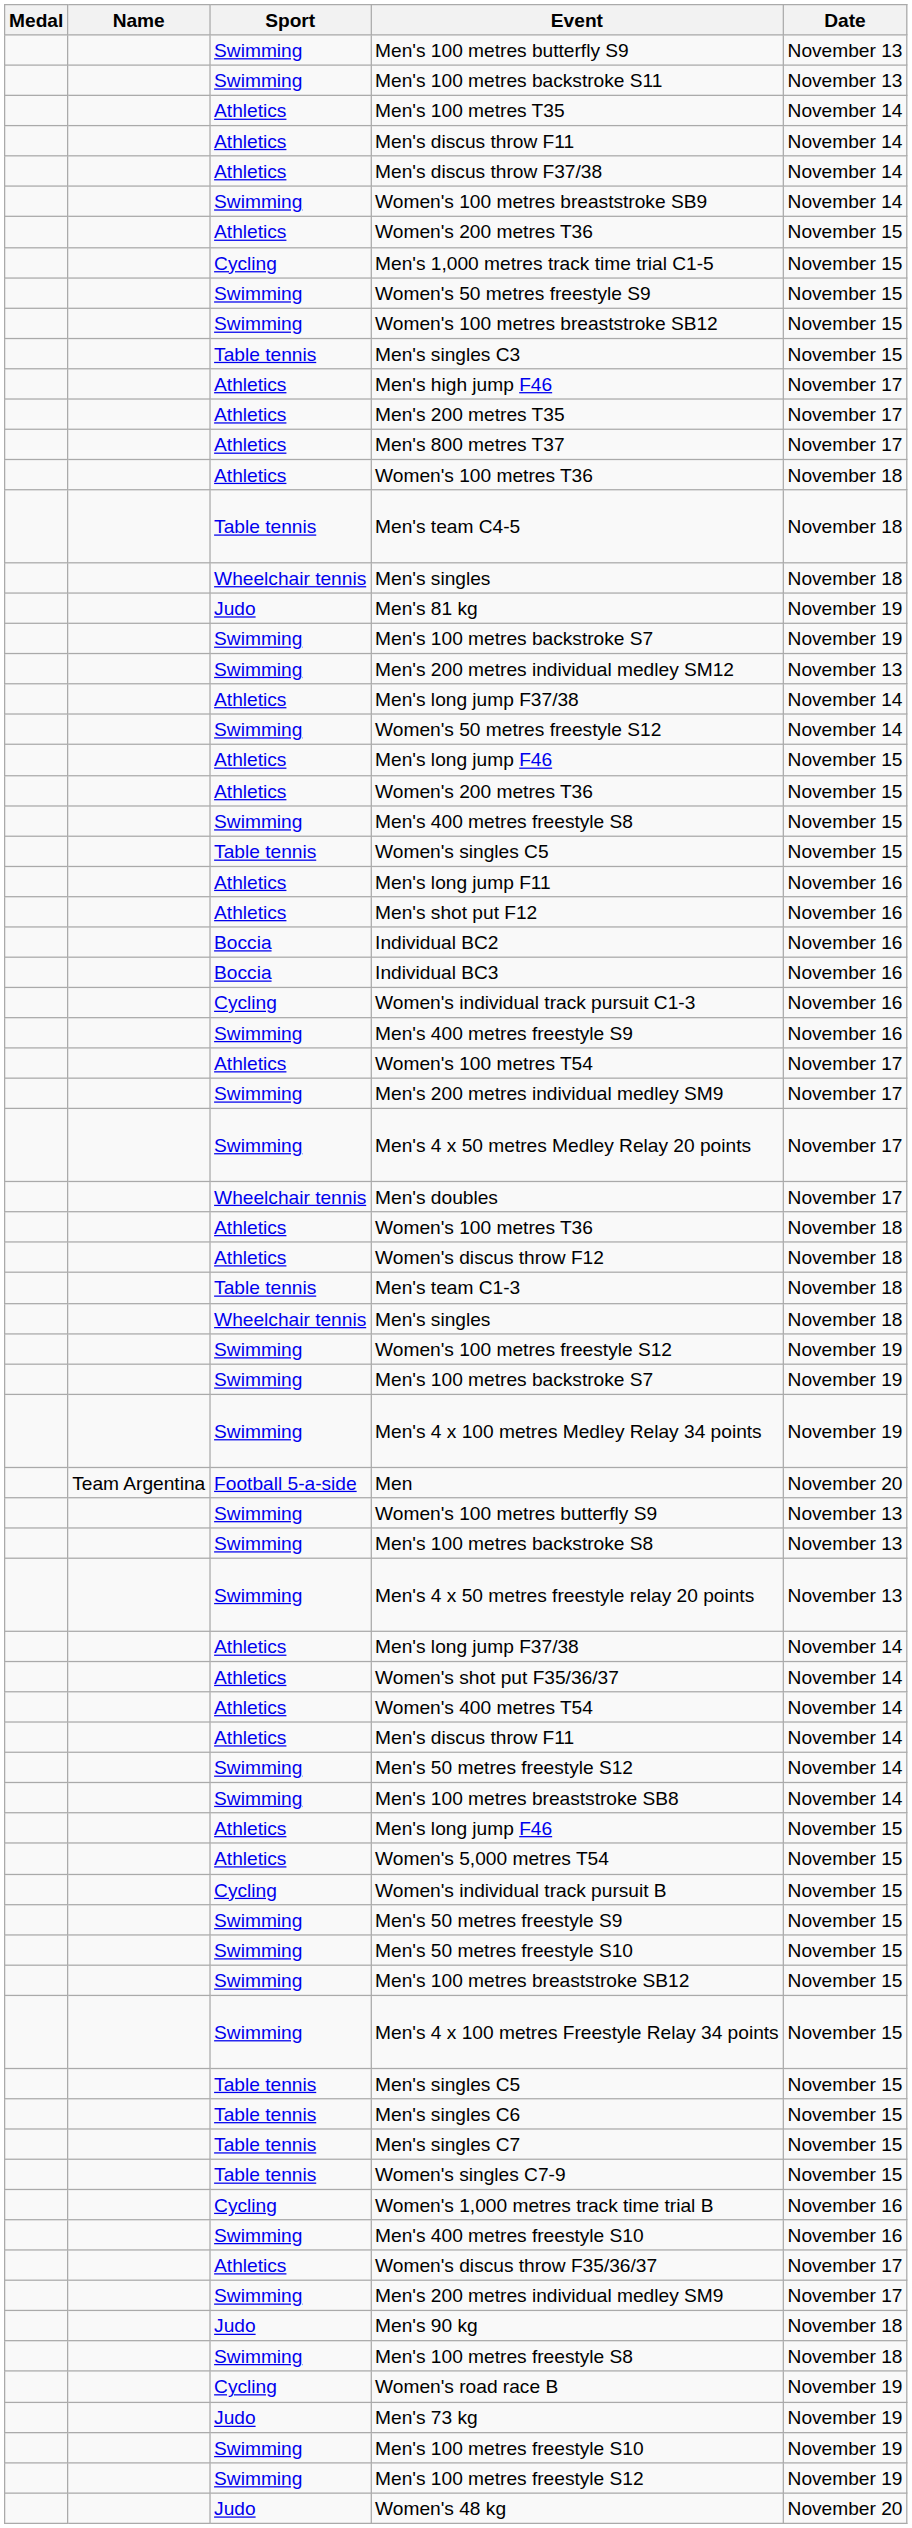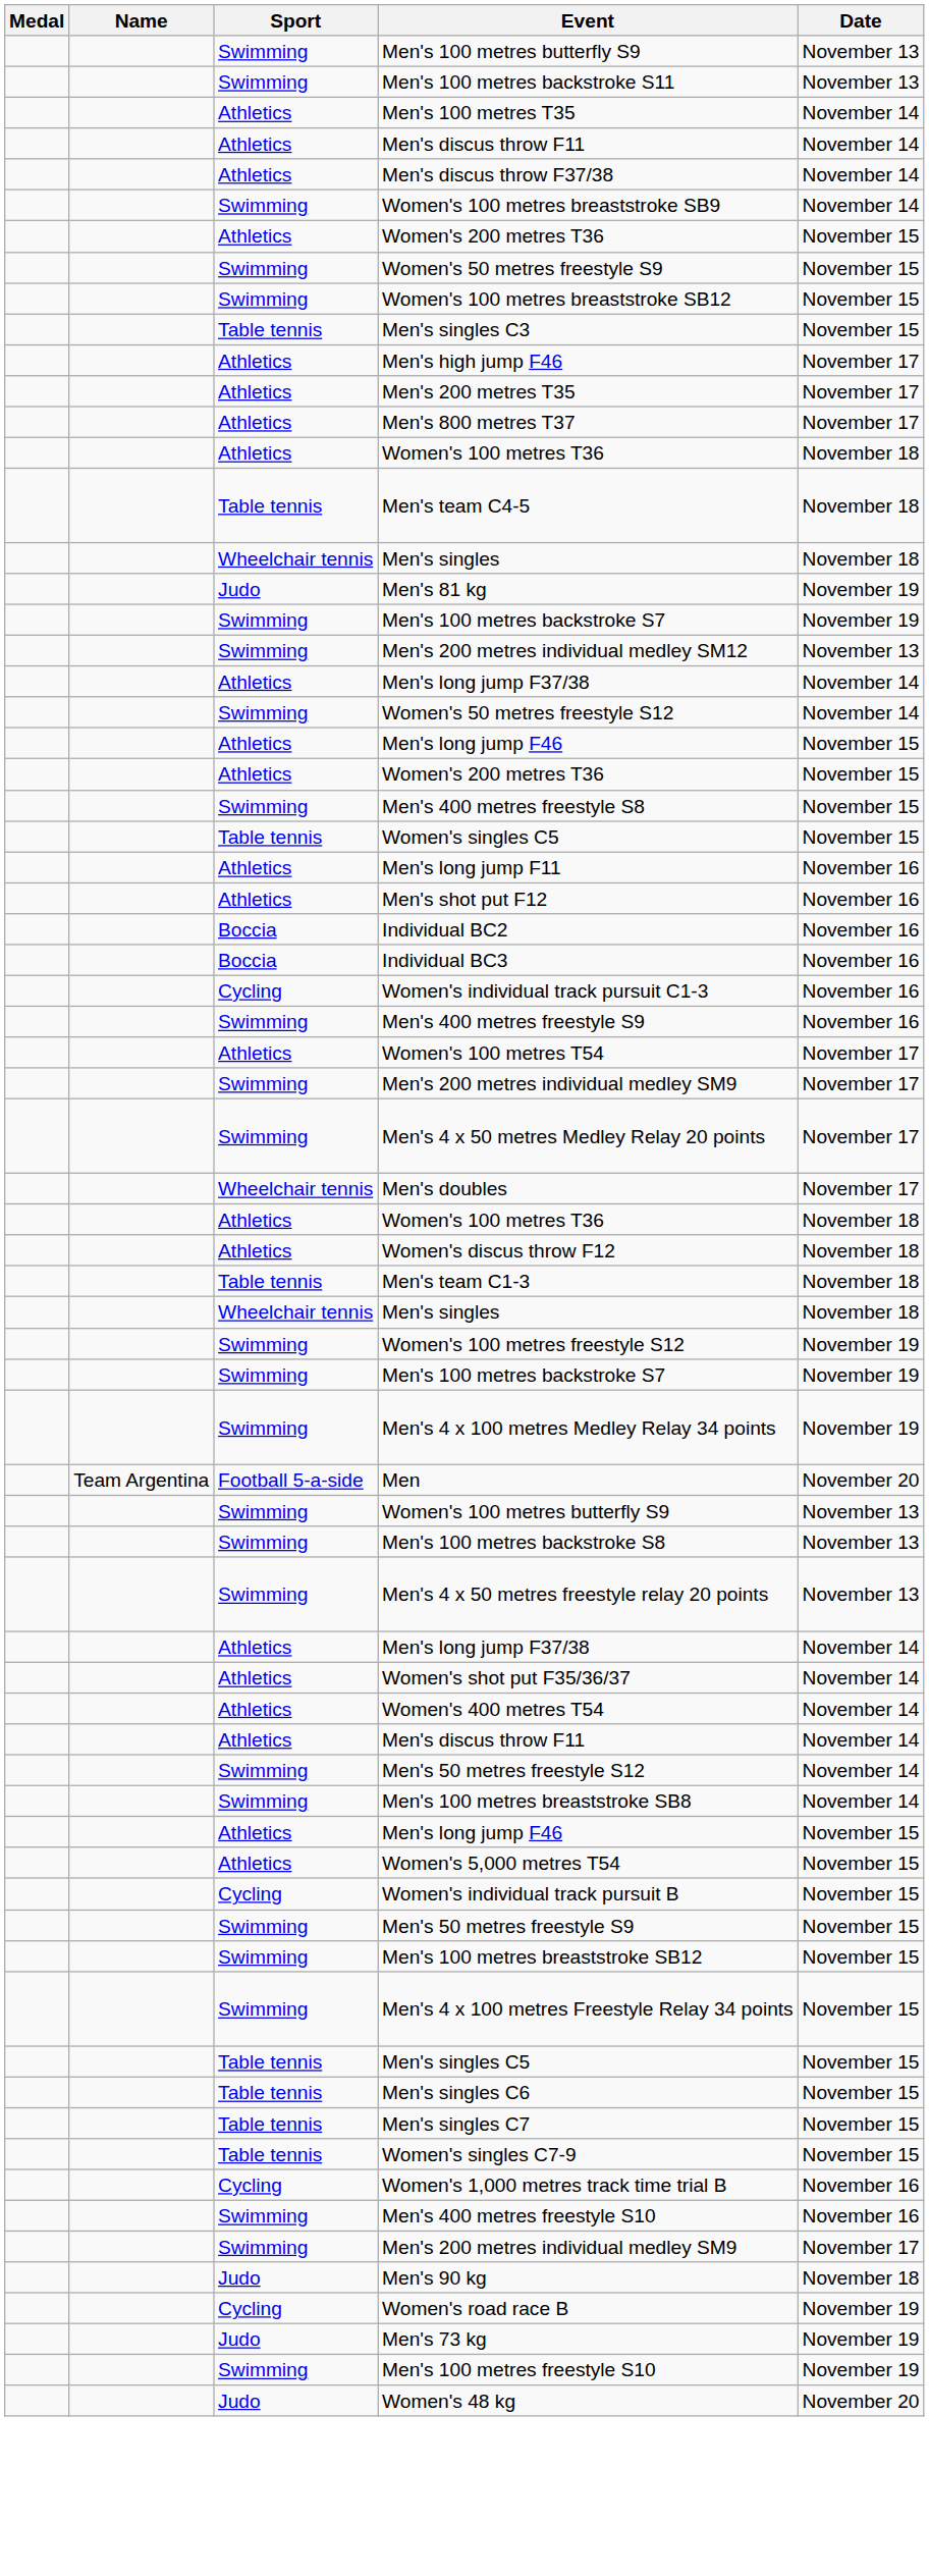- row: Cycling | Men's 1,000 metres track time trial C1-5 | November 15
- row: Swimming | Men's 50 metres freestyle S10 | November 15
- row: Athletics | Women's discus throw F35/36/37 | November 17
- row: Swimming | Men's 100 metres freestyle S8 | November 18
- row: Swimming | Men's 100 metres freestyle S12 | November 19
